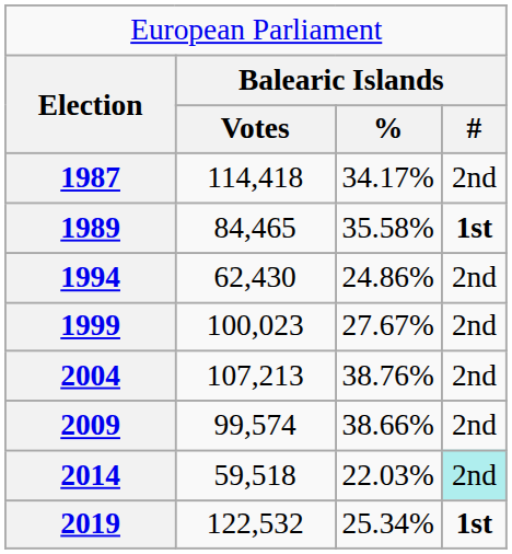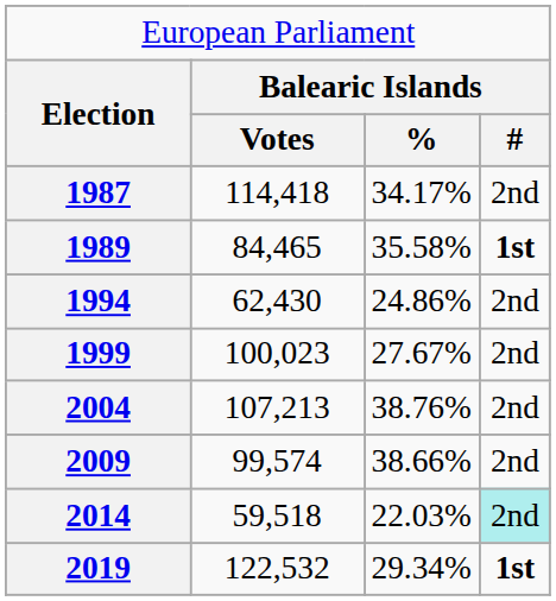2019 | column 3: 25.34% -> 29.34%
